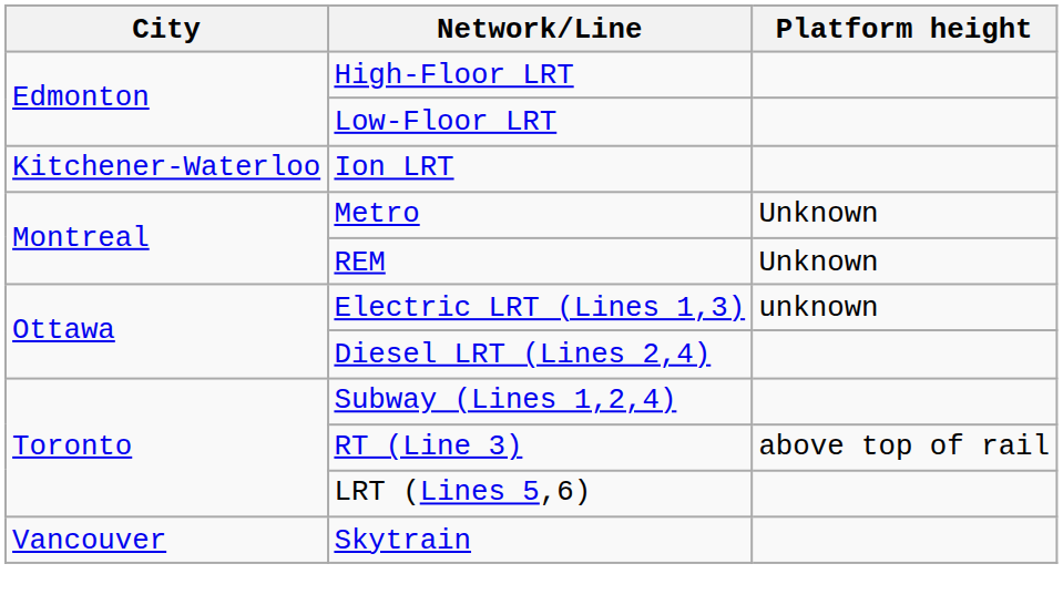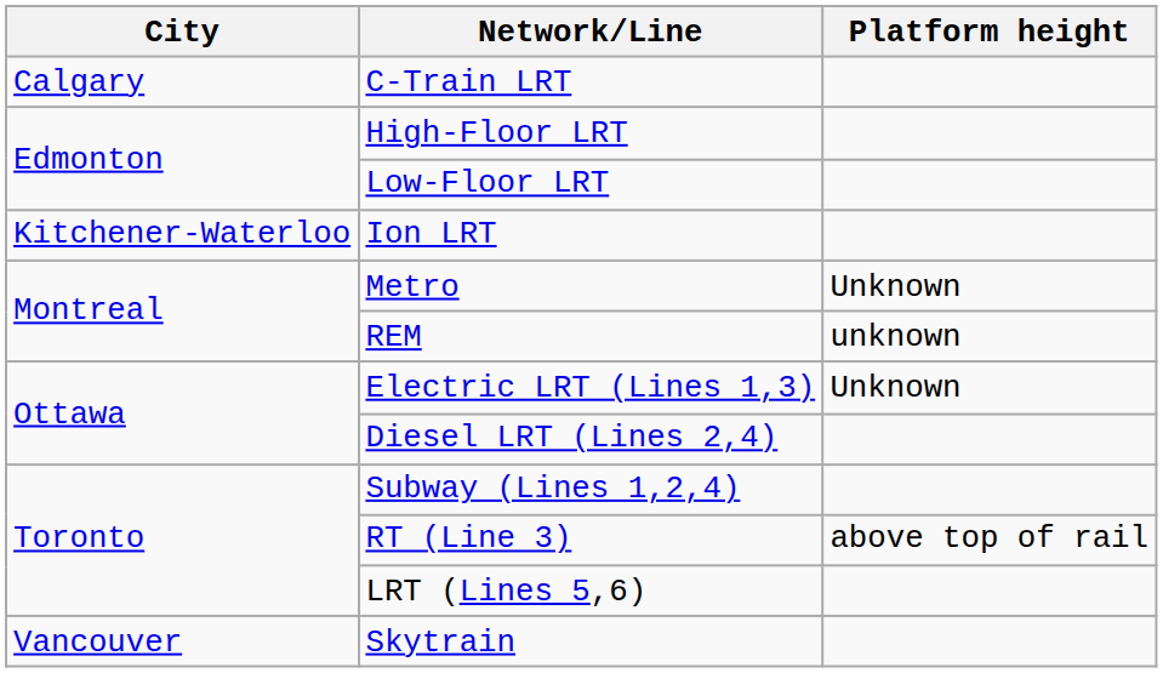+ row: Calgary | C-Train LRT
REM | Platform height: Unknown -> unknown
Electric LRT (Lines 1,3) | Platform height: unknown -> Unknown
